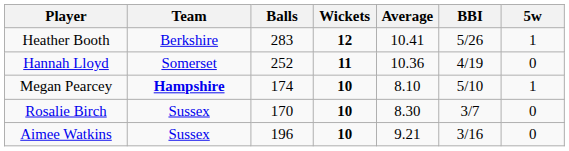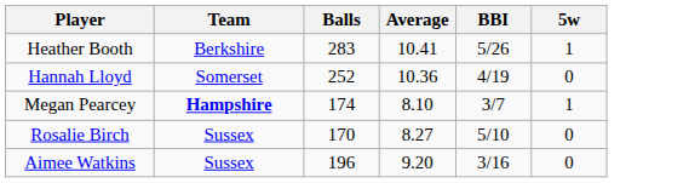- column: Wickets | 12 | 11 | 10 | 10 | 10
Megan Pearcey | BBI: 5/10 -> 3/7
Rosalie Birch | Average: 8.30 -> 8.27
Rosalie Birch | BBI: 3/7 -> 5/10
Aimee Watkins | Average: 9.21 -> 9.20
